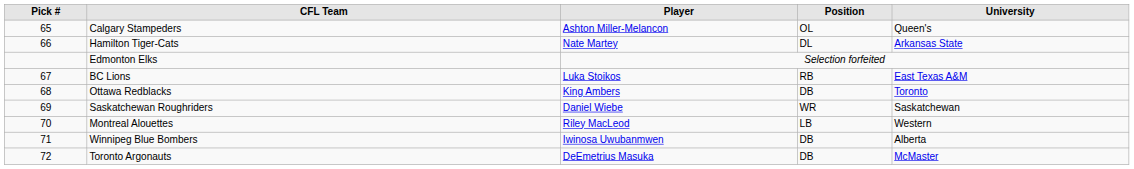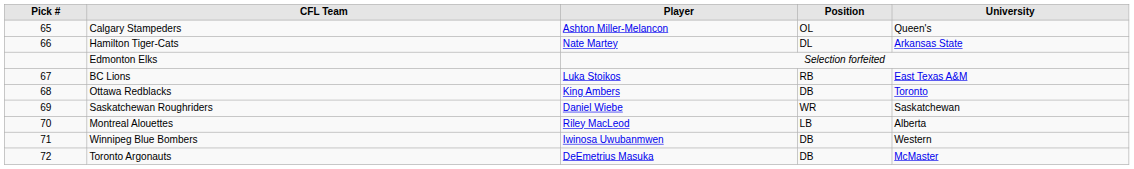Montreal Alouettes | University: Western -> Alberta
Winnipeg Blue Bombers | University: Alberta -> Western
